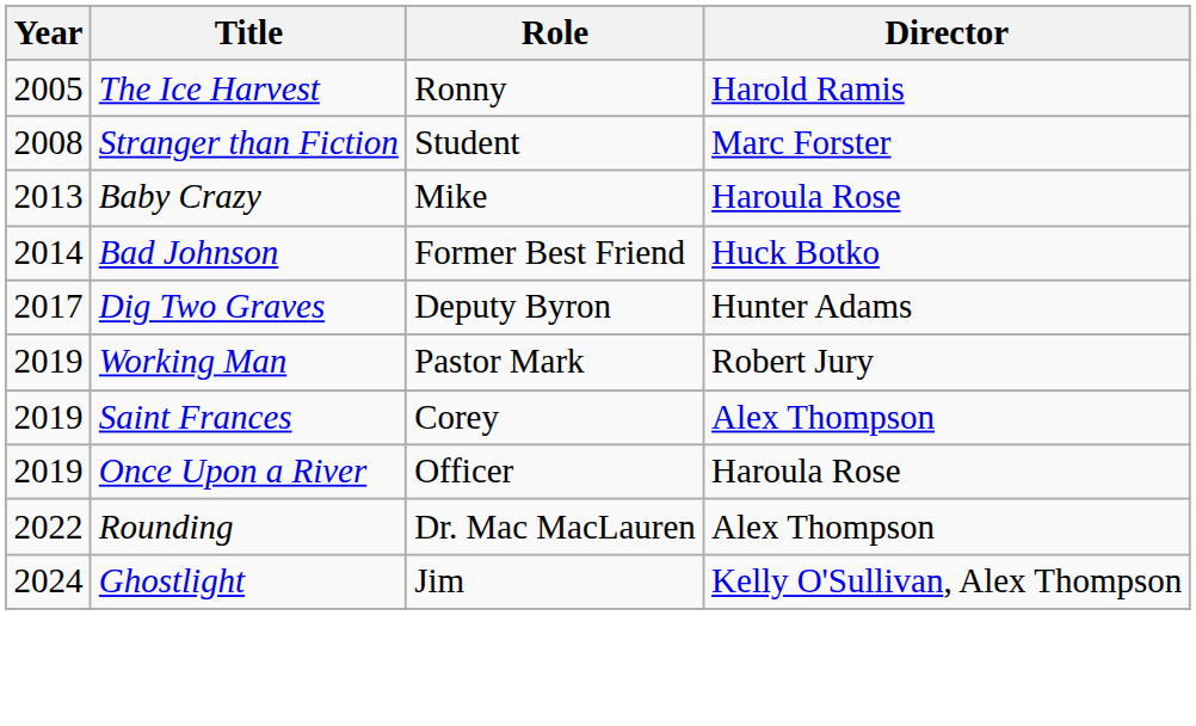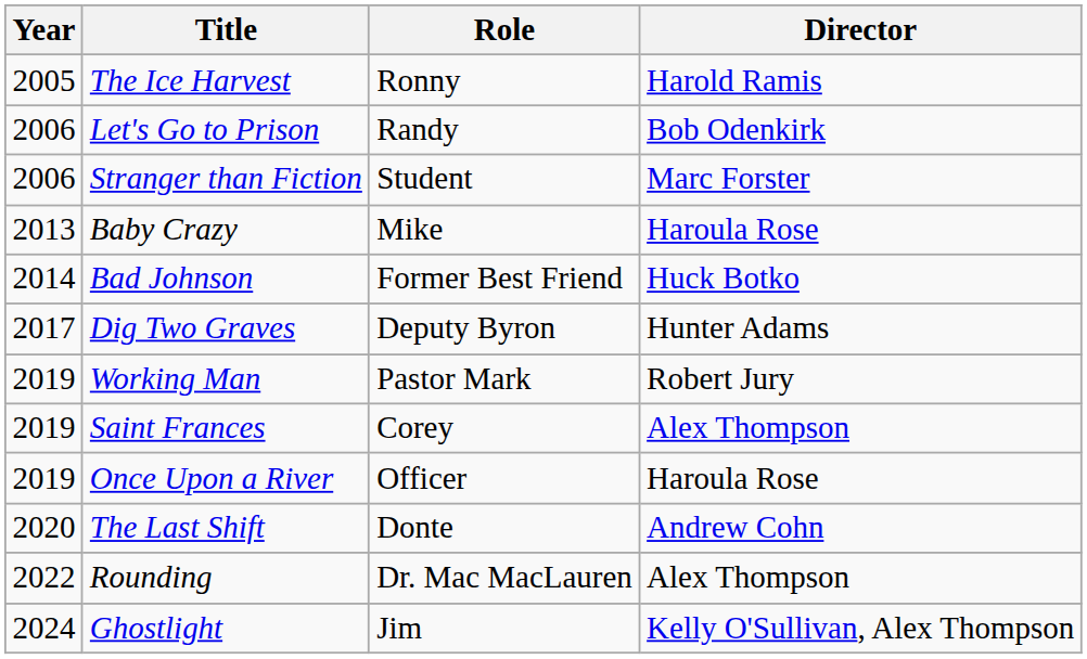+ row: 2006 | Let's Go to Prison | Randy | Bob Odenkirk
Stranger than Fiction | Year: 2008 -> 2006
+ row: 2020 | The Last Shift | Donte | Andrew Cohn
